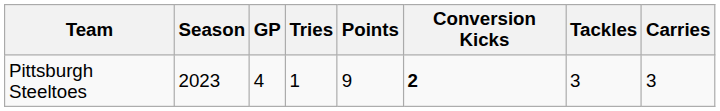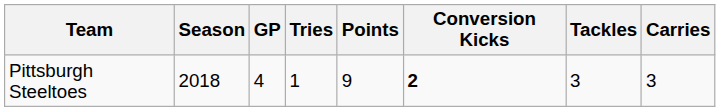Pittsburgh Steeltoes | Season: 2023 -> 2018
